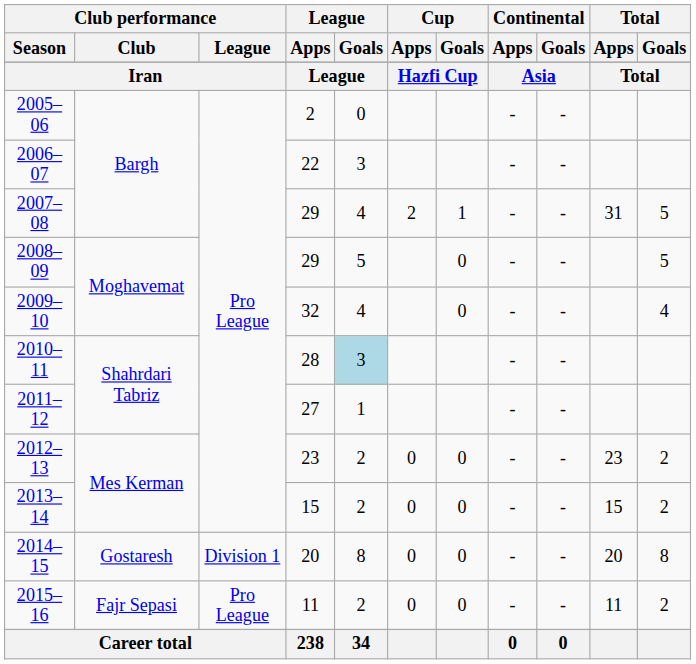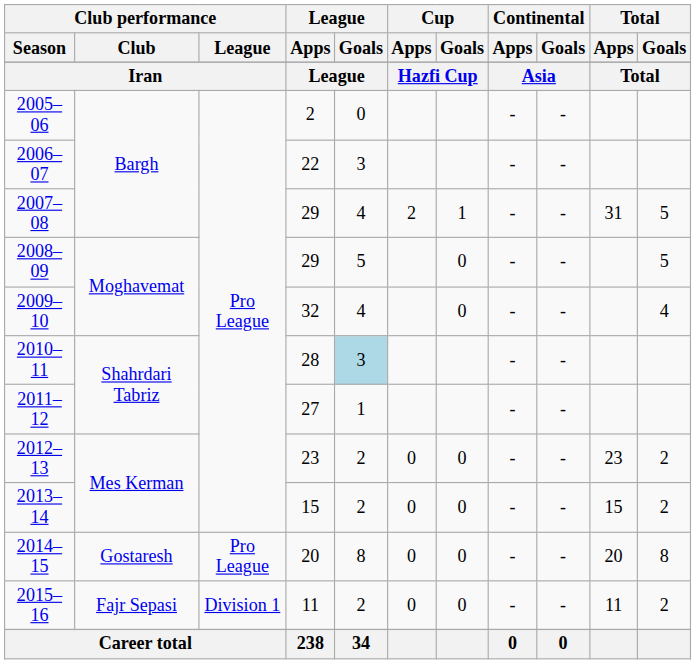2014–15 | Club performance / League: Division 1 -> Pro League
2015–16 | Club performance / League: Pro League -> Division 1
